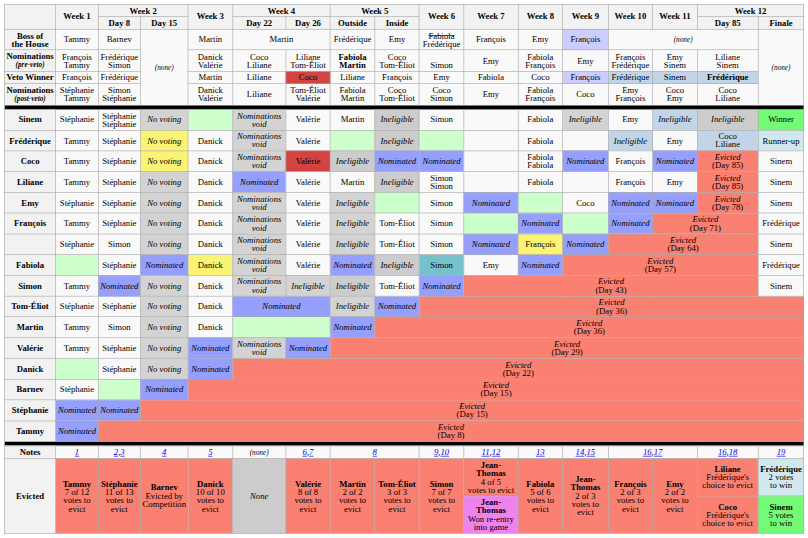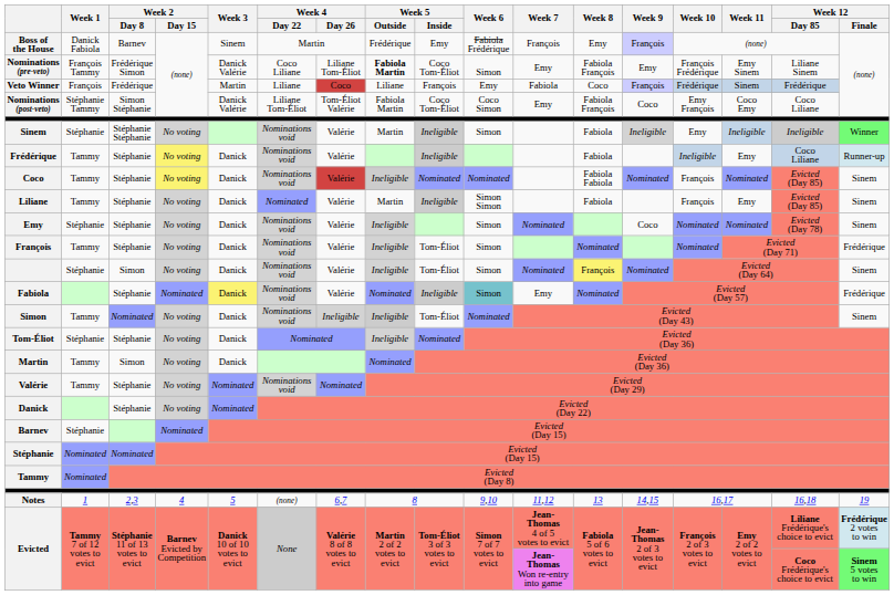Boss of the House | Week 1: Tammy -> Danick Fabiola
Boss of the House | Week 3: Martin -> Sinem
Veto Winner | Week 12 / Day 85: bold -> normal
Nominations (post-veto) | Week 4 / Day 22: Liliane -> Liliane Tom-Éliot
